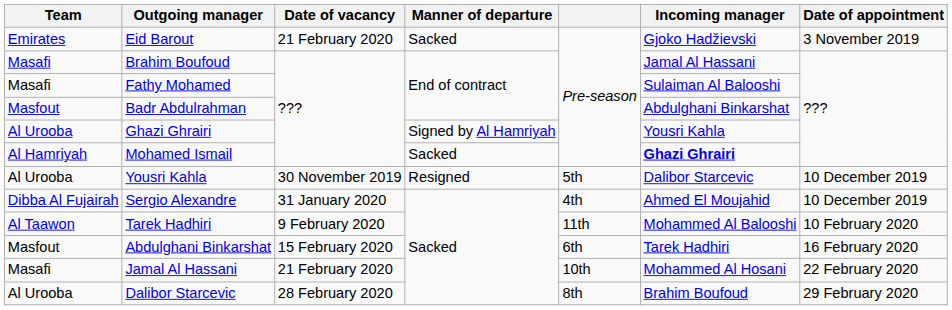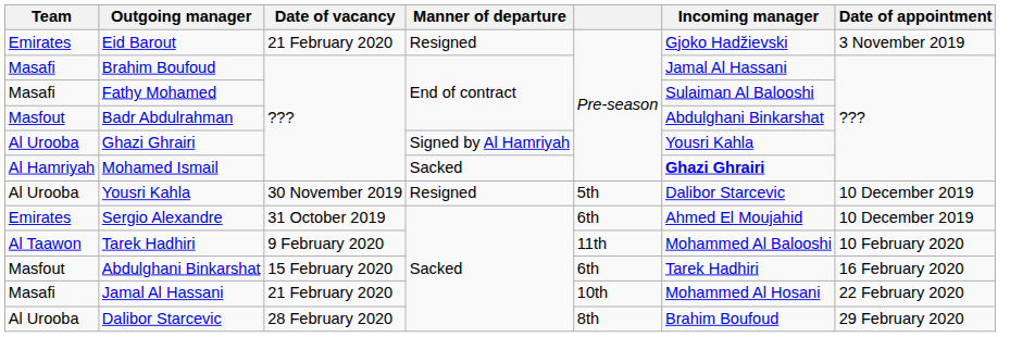Eid Barout | Manner of departure: Sacked -> Resigned
Sergio Alexandre | Team: Dibba Al Fujairah -> Emirates
Sergio Alexandre | Date of vacancy: 31 January 2020 -> 31 October 2019
Sergio Alexandre | column 5: 4th -> 6th
